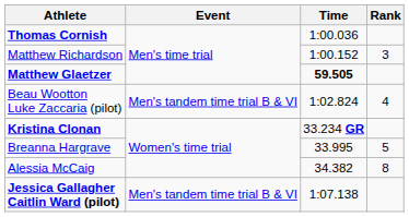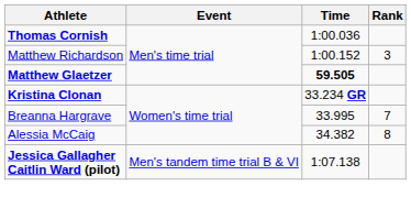- row: Beau Wootton Luke Zaccaria (pilot) | Men's tandem time trial B & VI | 1:02.824 | 4
Breanna Hargrave | Rank: 5 -> 7
